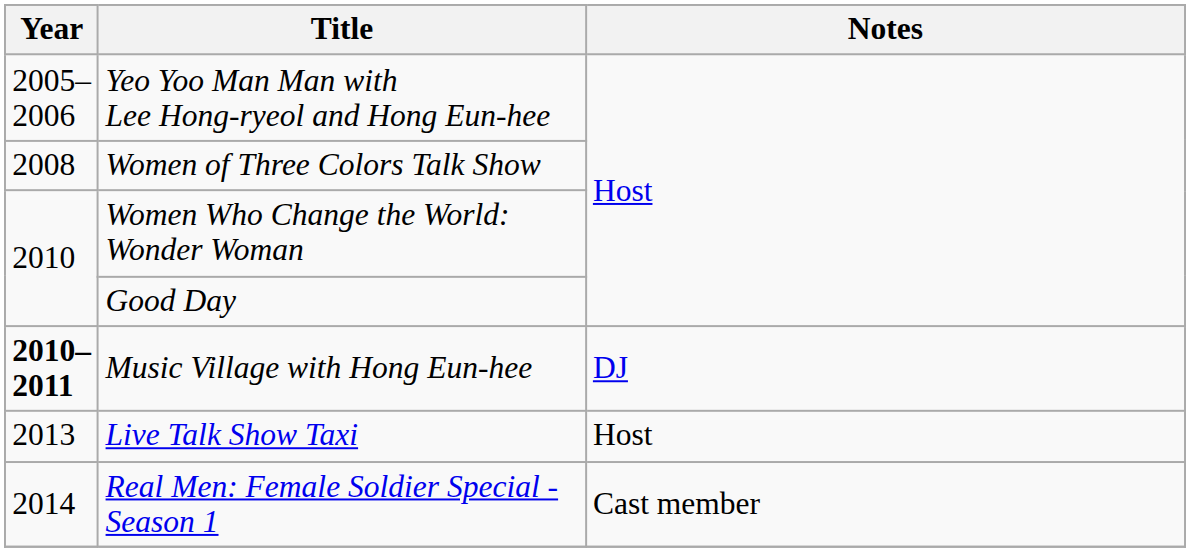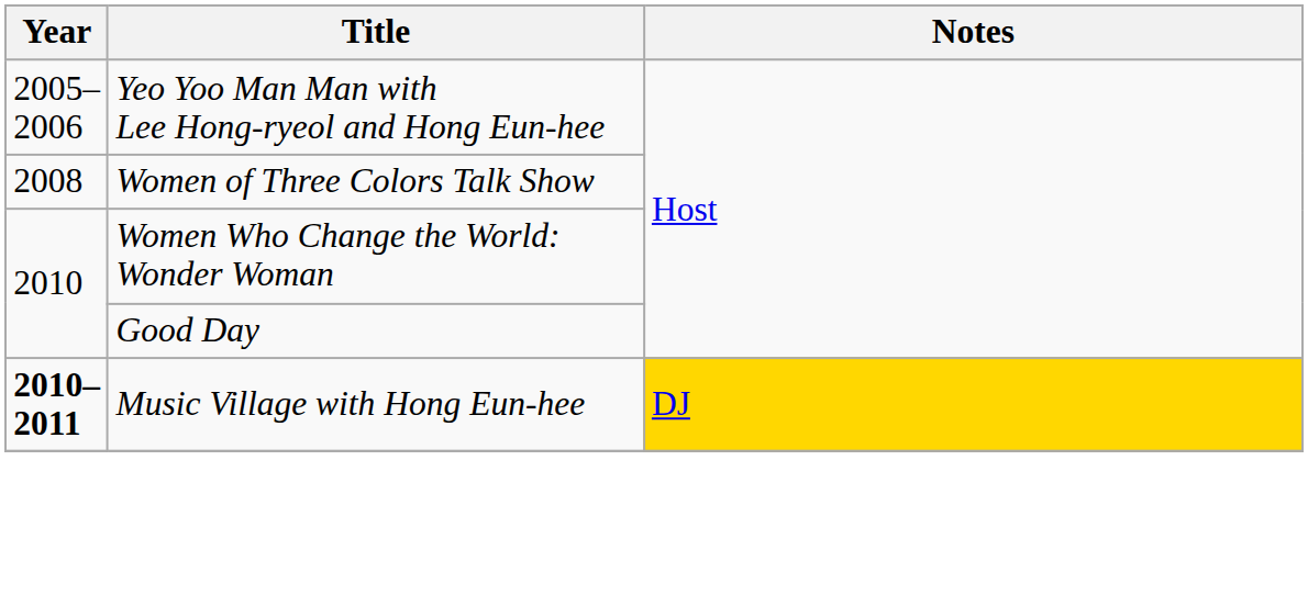Music Village with Hong Eun-hee | Notes: no background -> gold background
- row: 2013 | Live Talk Show Taxi | Host
- row: 2014 | Real Men: Female Soldier Special - Season 1 | Cast member
